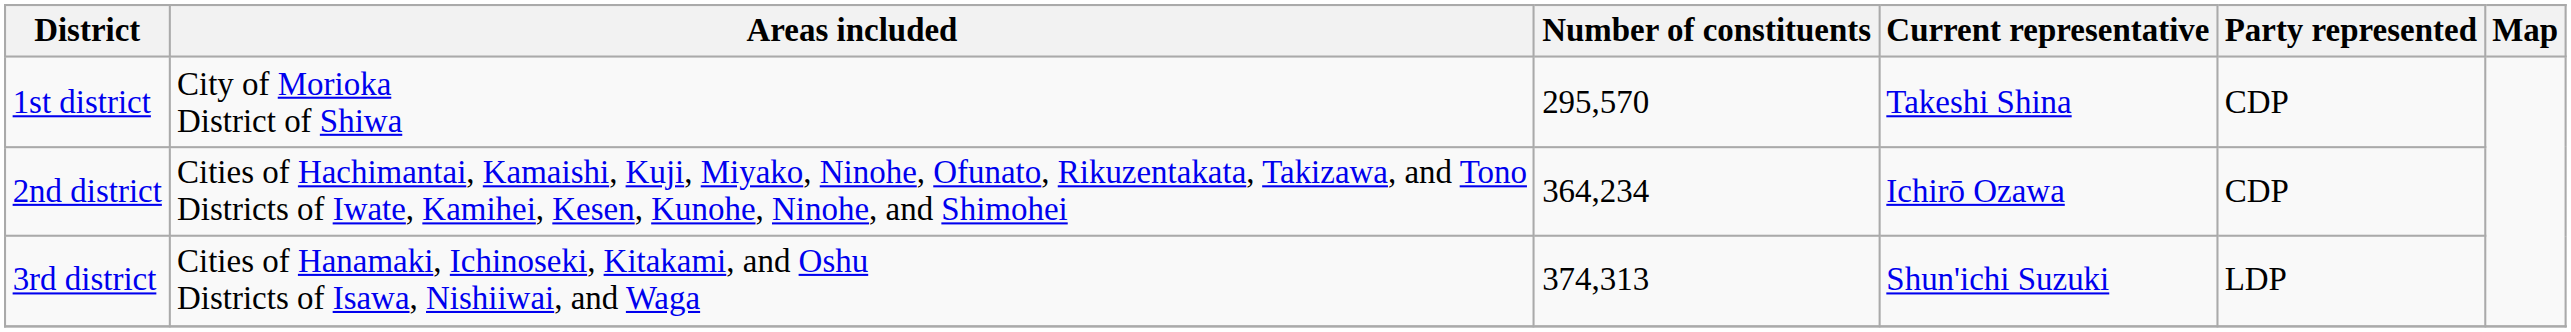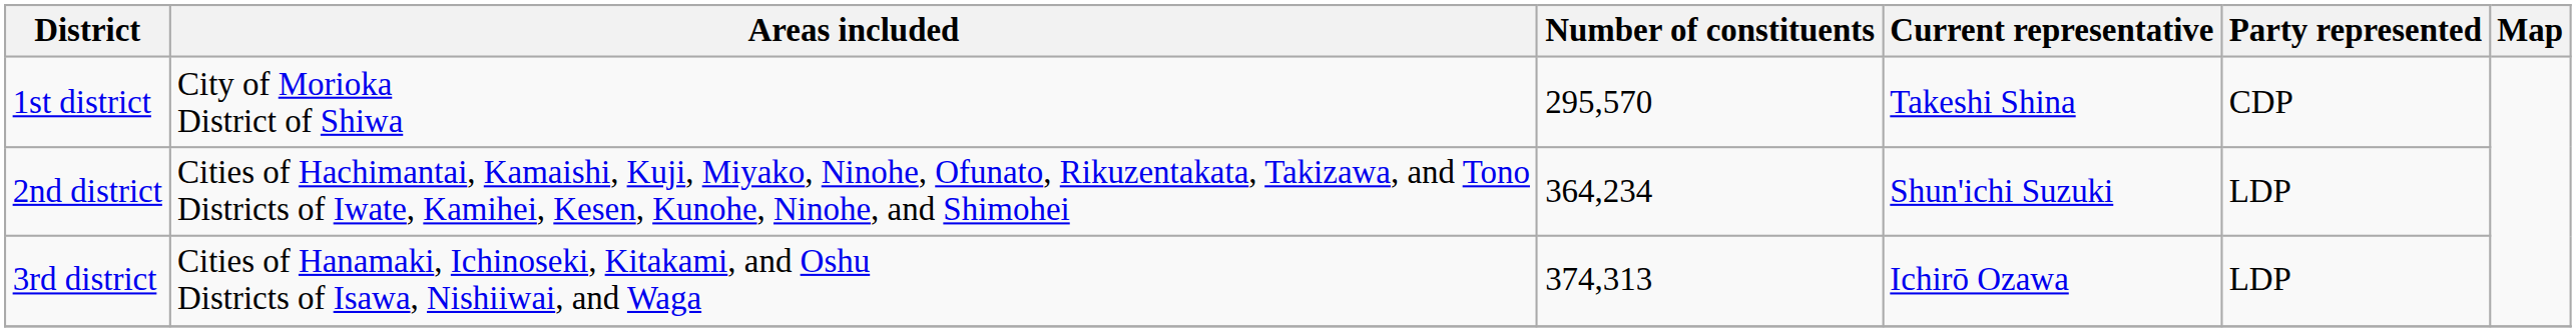2nd district | Current representative: Ichirō Ozawa -> Shun'ichi Suzuki
2nd district | Party represented: CDP -> LDP
3rd district | Current representative: Shun'ichi Suzuki -> Ichirō Ozawa
